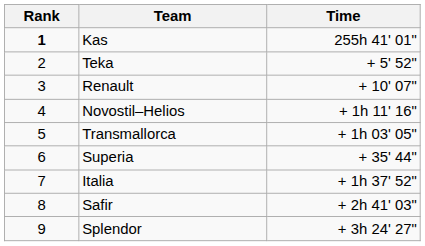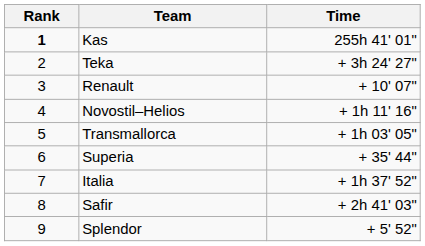Teka | Time: + 5' 52" -> + 3h 24' 27"
Splendor | Time: + 3h 24' 27" -> + 5' 52"
